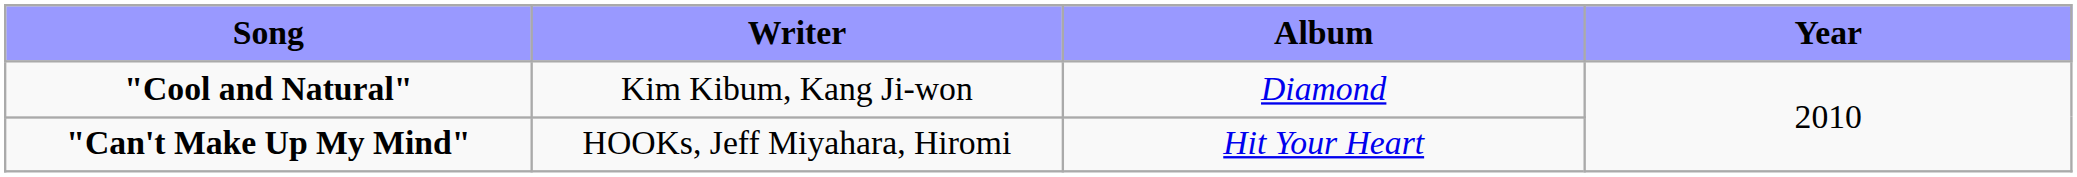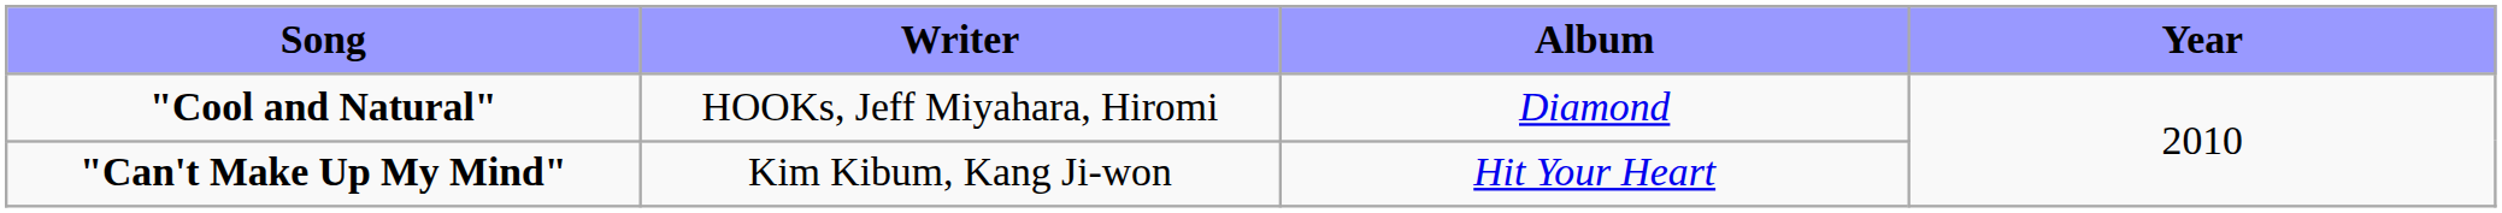"Cool and Natural" | Writer: Kim Kibum, Kang Ji-won -> HOOKs, Jeff Miyahara, Hiromi
"Can't Make Up My Mind" | Writer: HOOKs, Jeff Miyahara, Hiromi -> Kim Kibum, Kang Ji-won
